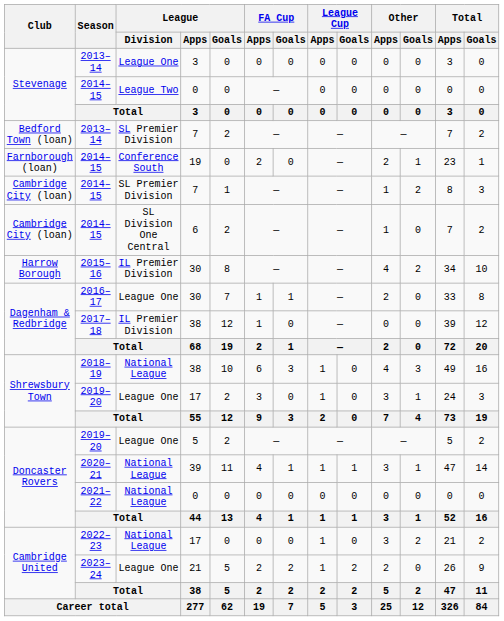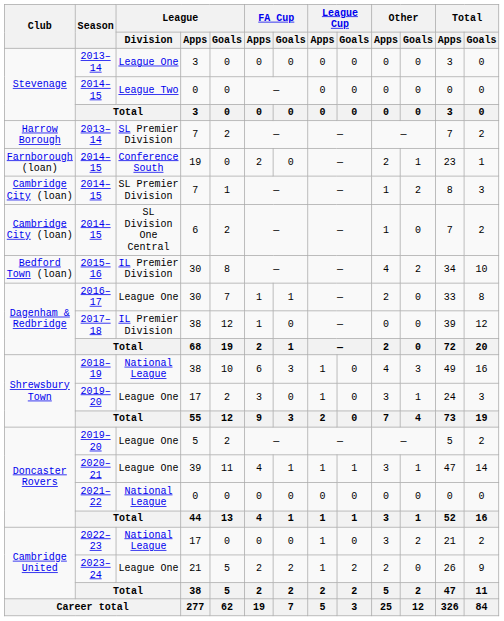2013–14 / 7 | Club: Bedford Town (loan) -> Harrow Borough
2015–16 | Club: Harrow Borough -> Bedford Town (loan)
2020–21 | League / Division: National League -> League One
